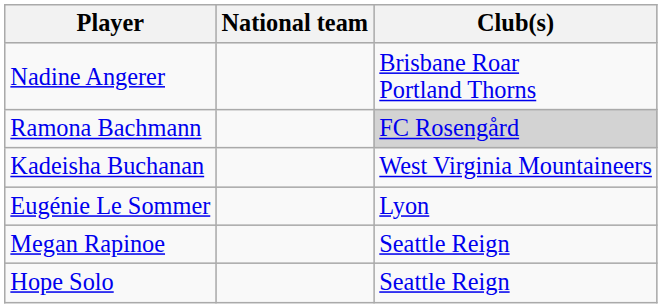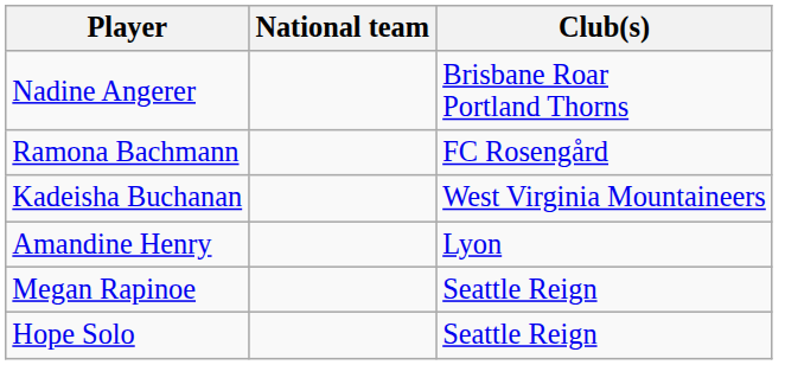Ramona Bachmann | Club(s): lightgrey background -> no background
+ row: Amandine Henry | Lyon
- row: Eugénie Le Sommer | Lyon
